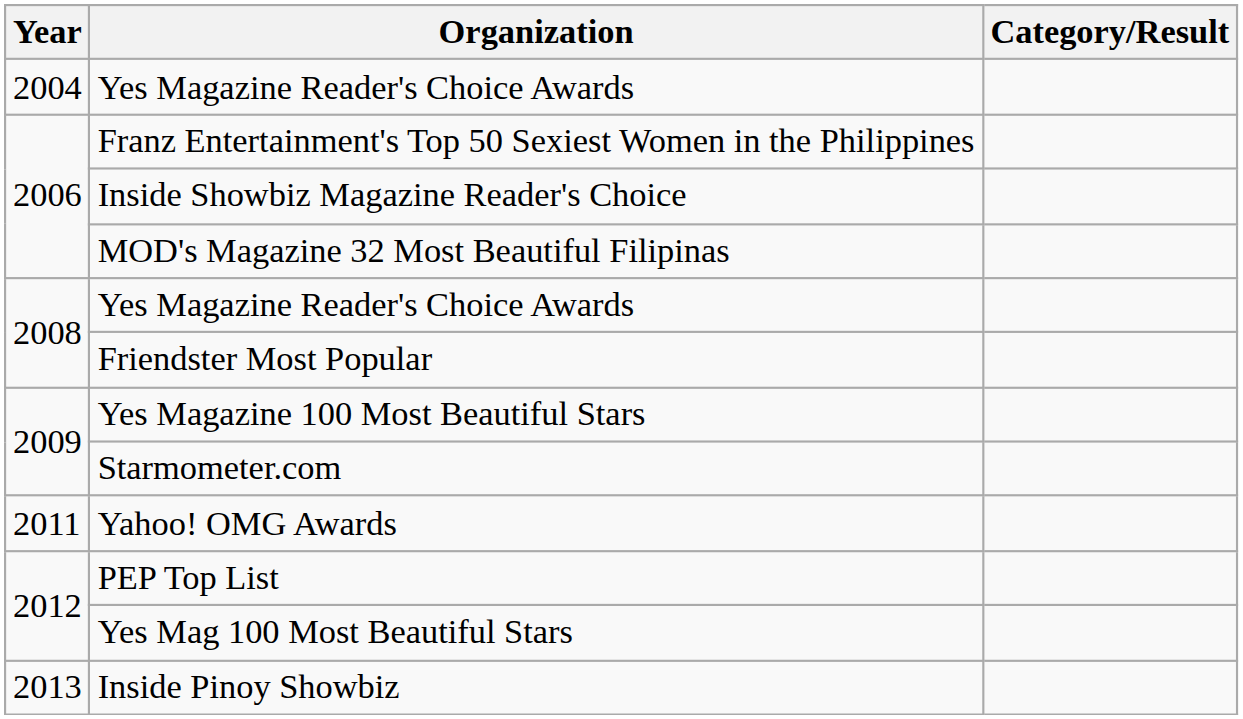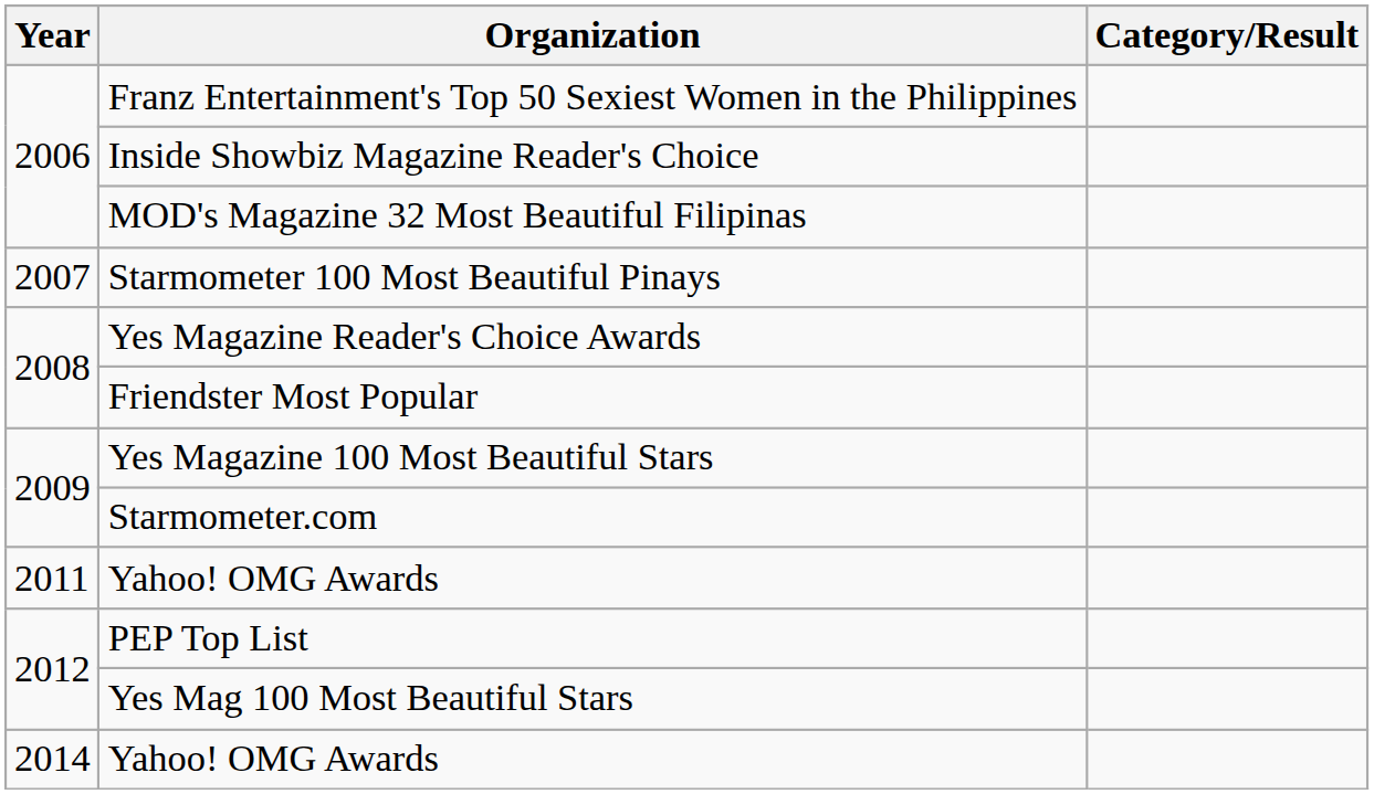- row: 2004 | Yes Magazine Reader's Choice Awards
+ row: 2007 | Starmometer 100 Most Beautiful Pinays
- row: 2013 | Inside Pinoy Showbiz
+ row: 2014 | Yahoo! OMG Awards
